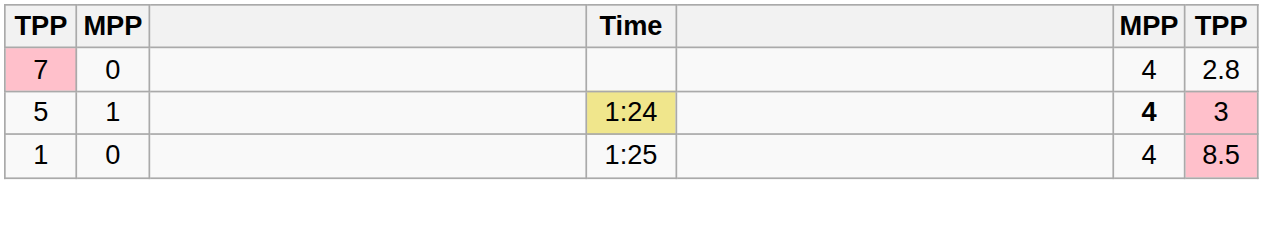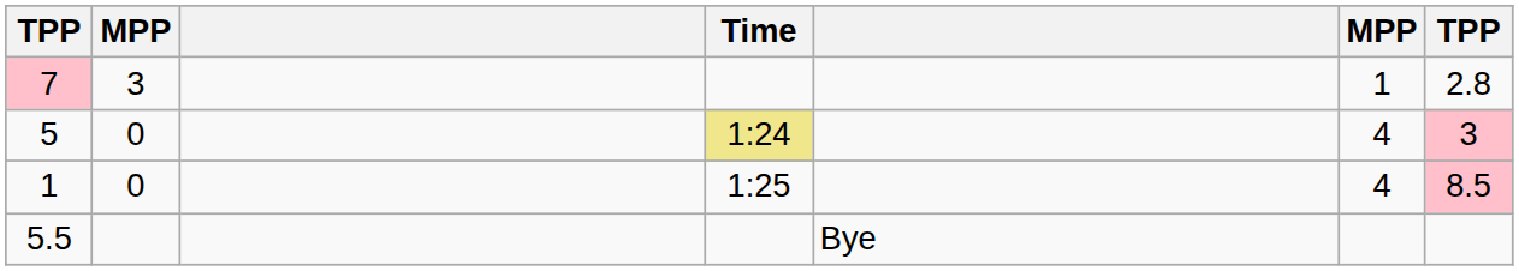7 | column 2: 0 -> 3
7 | column 6: 4 -> 1
5 | column 2: 1 -> 0
5 | column 6: bold -> normal
+ row: 5.5 | Bye
